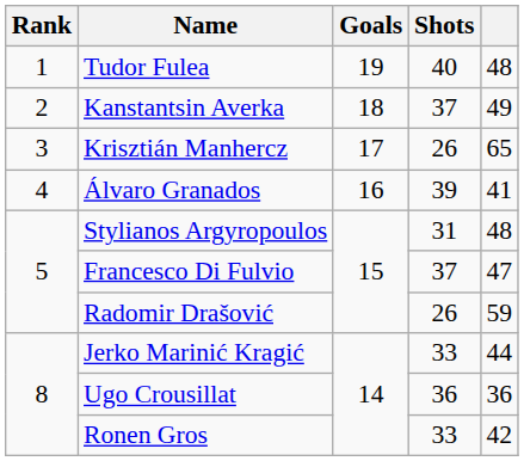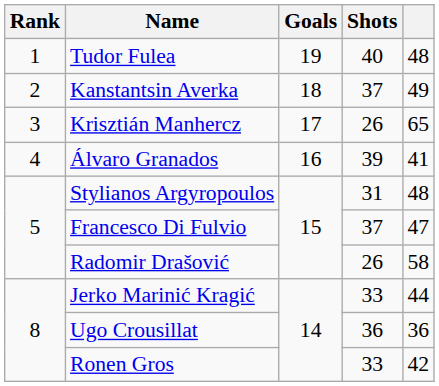Radomir Drašović | column 5: 59 -> 58
